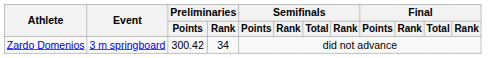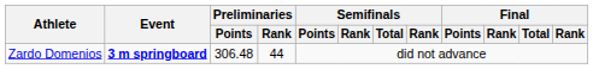Zardo Domenios | Event: normal -> bold
Zardo Domenios | Preliminaries / Points: 300.42 -> 306.48
Zardo Domenios | Preliminaries / Rank: 34 -> 44
